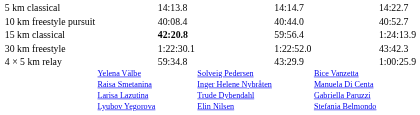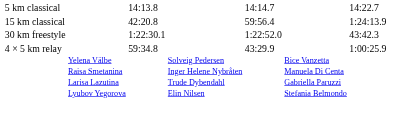- row: 10 km freestyle pursuit | 40:08.4 | 40:44.0 | 40:52.7
15 km classical | column 3: bold -> normal
